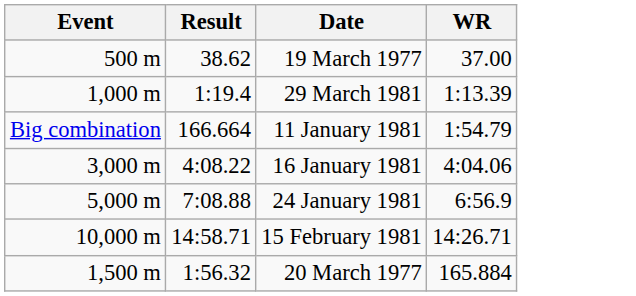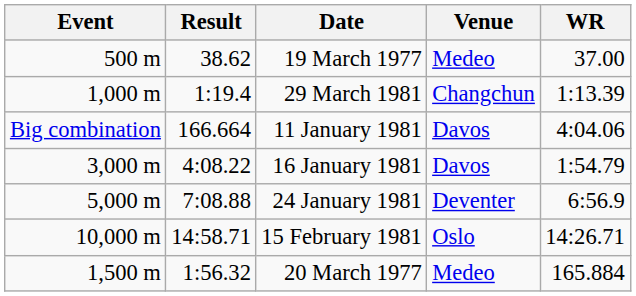+ column: Venue | Medeo | Changchun | Davos | Davos | Deventer | Oslo | Medeo
11 January 1981 | WR: 1:54.79 -> 4:04.06
16 January 1981 | WR: 4:04.06 -> 1:54.79
